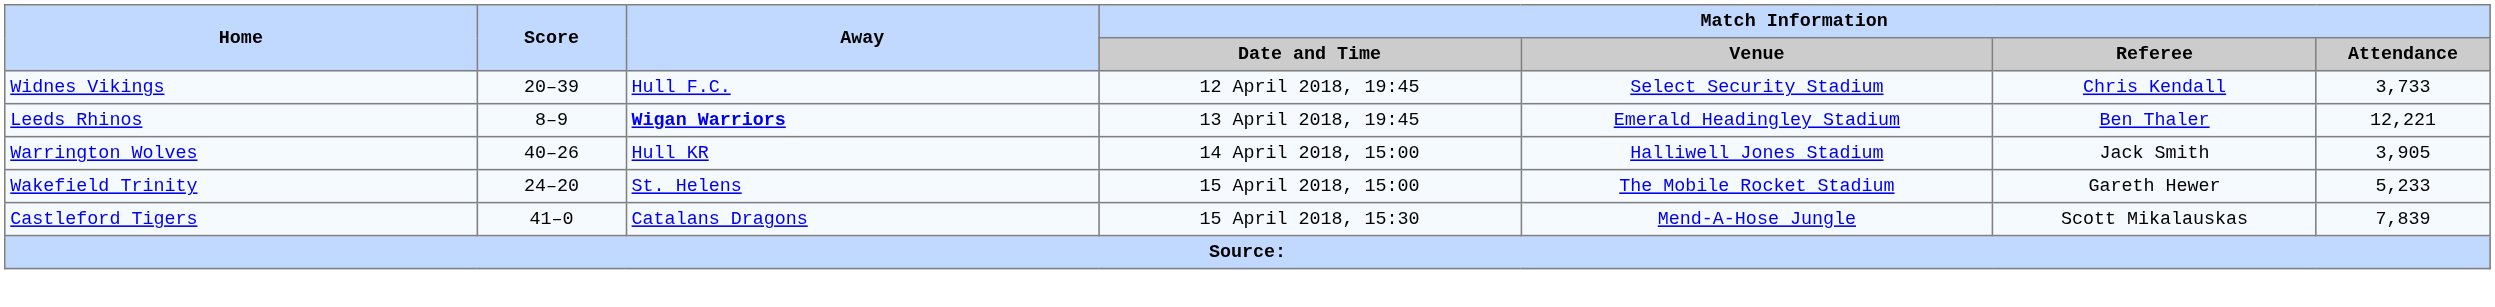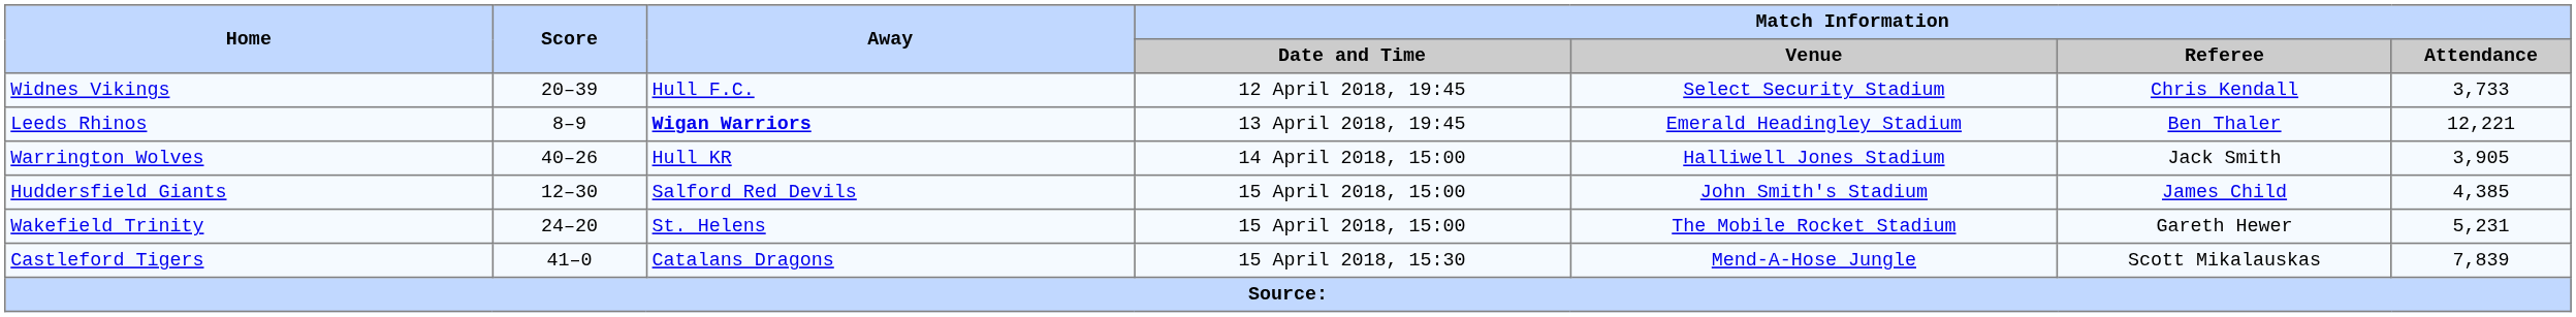+ row: Huddersfield Giants | 12–30 | Salford Red Devils | 15 April 2018, 15:00 | John Smith's Stadium | James Child | 4,385
Wakefield Trinity | Match Information / Attendance: 5,233 -> 5,231
